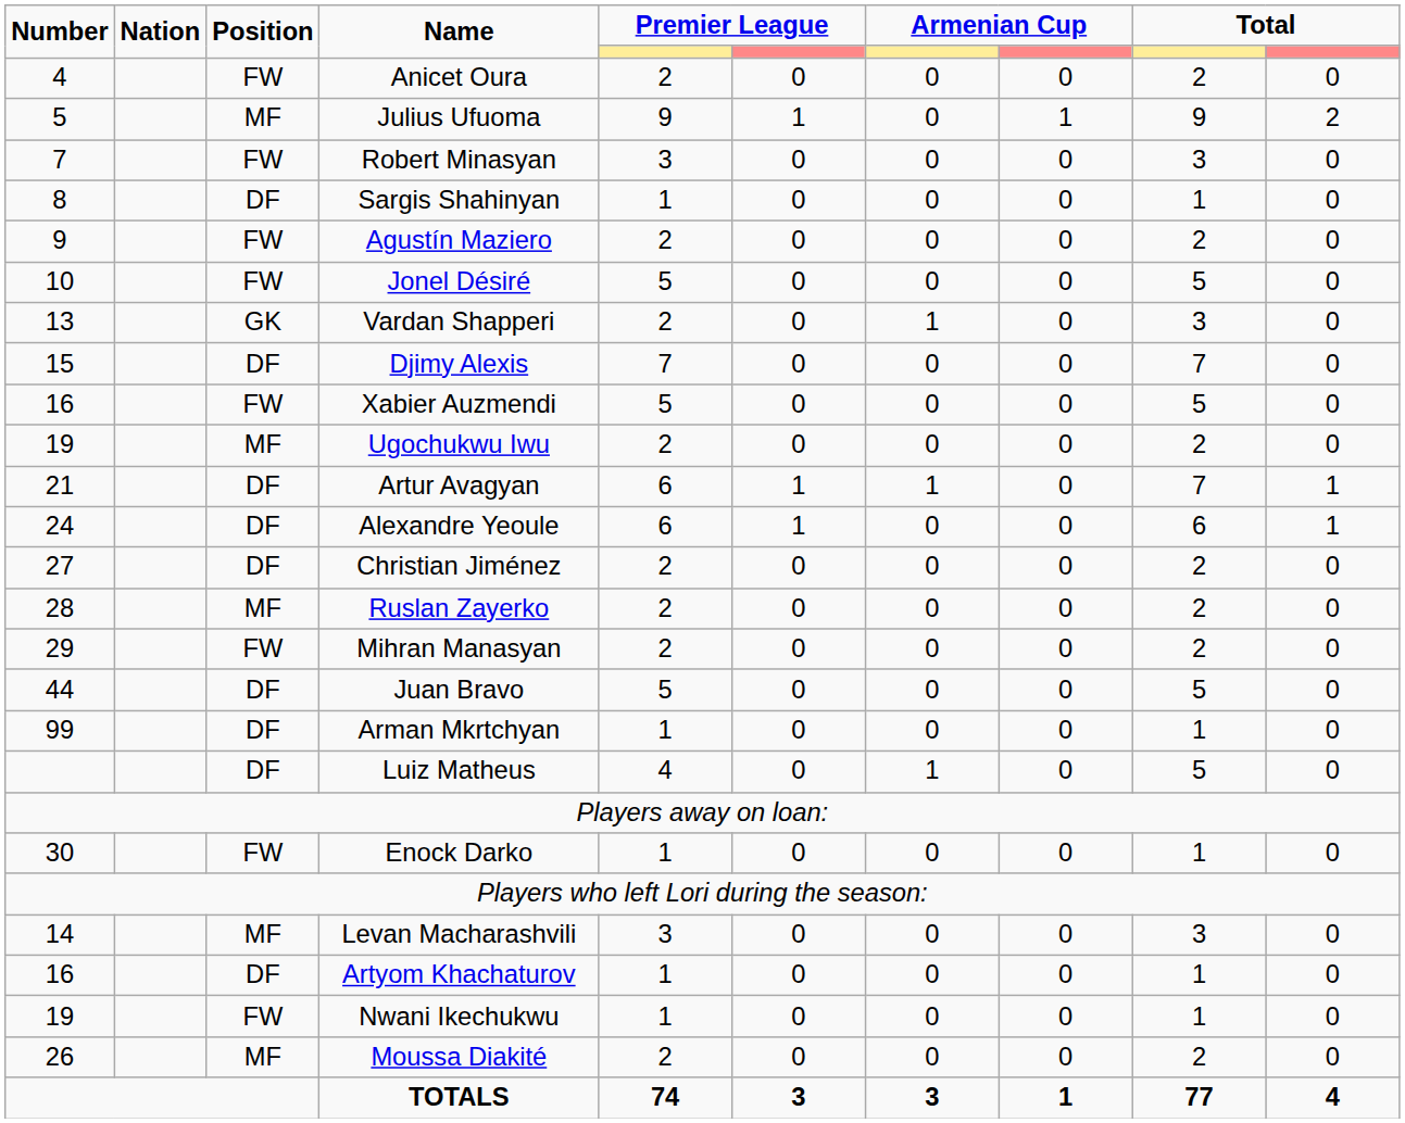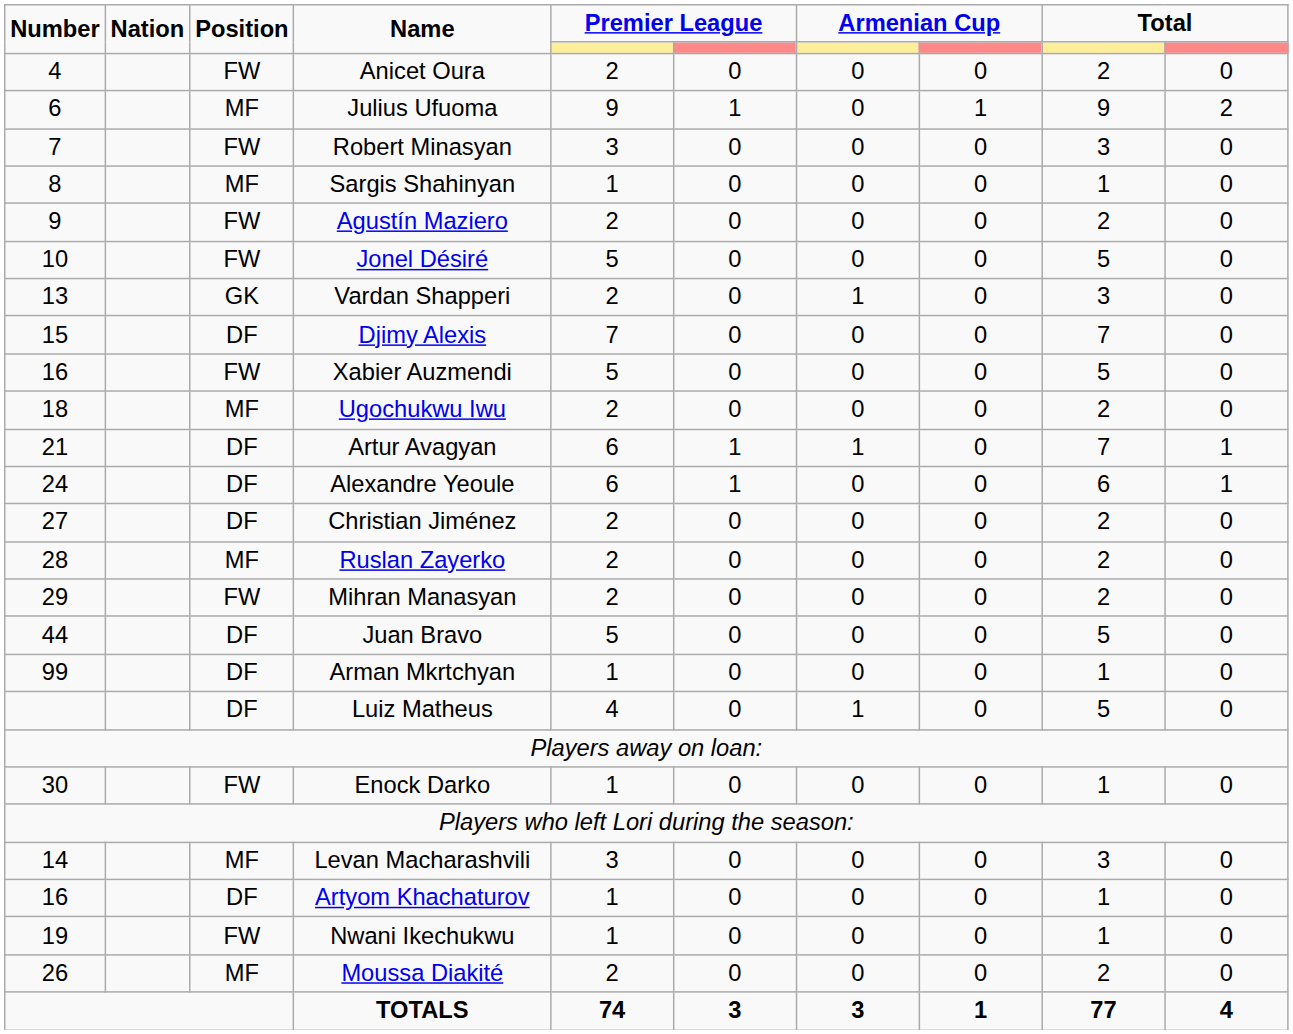Julius Ufuoma | Number: 5 -> 6
Sargis Shahinyan | Position: DF -> MF
Ugochukwu Iwu | Number: 19 -> 18
